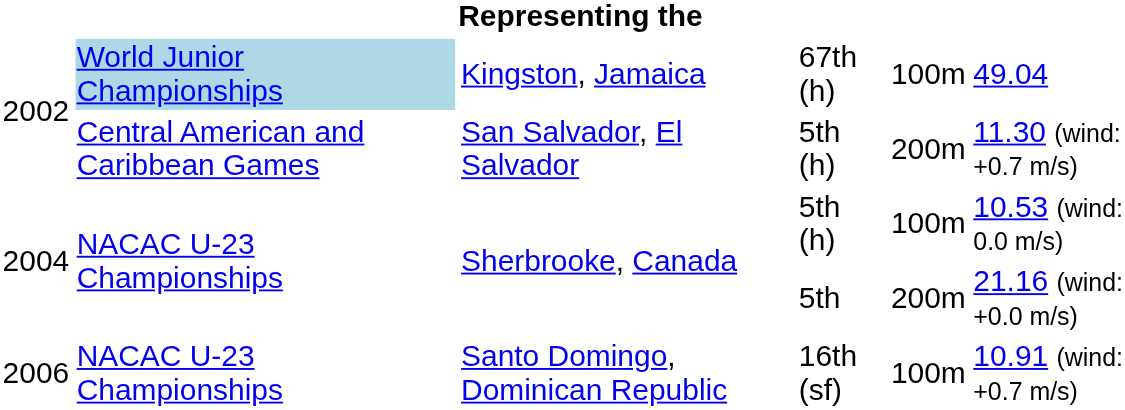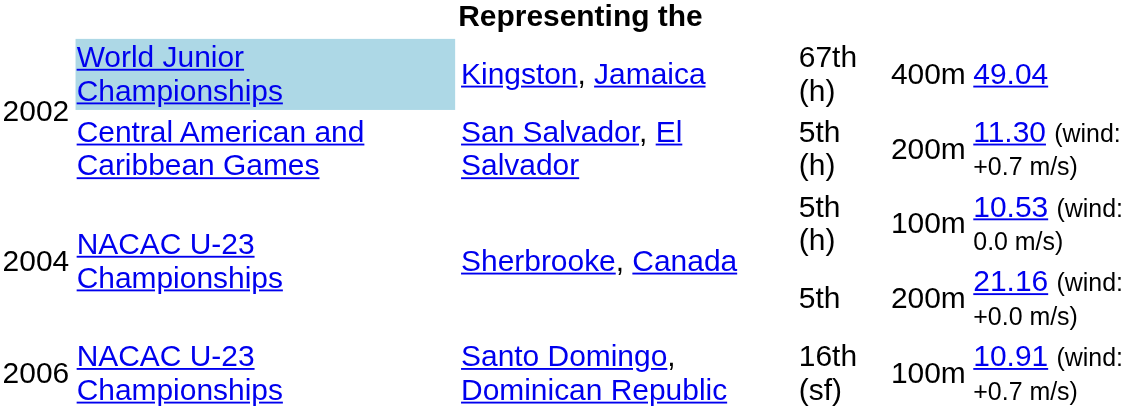Kingston, Jamaica | column 5: 100m -> 400m
